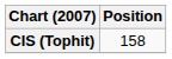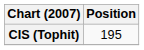CIS (Tophit) | Position: 158 -> 195
